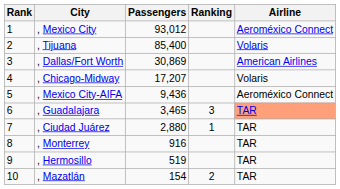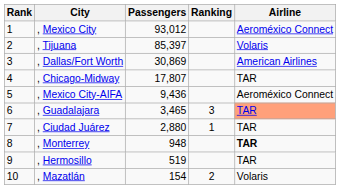, Tijuana | Passengers: 85,400 -> 85,397
, Chicago-Midway | Passengers: 17,207 -> 17,807
, Chicago-Midway | Airline: Volaris -> TAR
, Monterrey | Passengers: 916 -> 948
, Monterrey | Airline: normal -> bold
, Mazatlán | Airline: TAR -> Volaris
